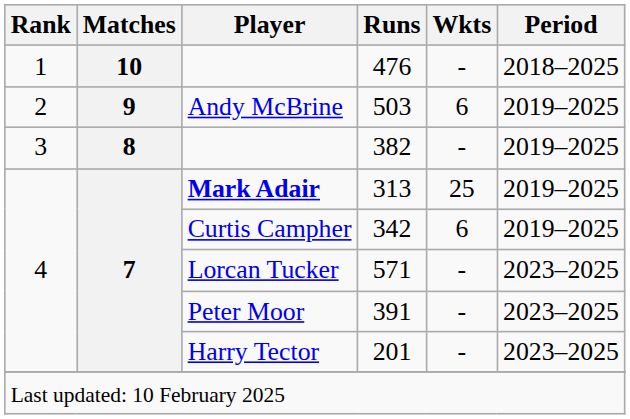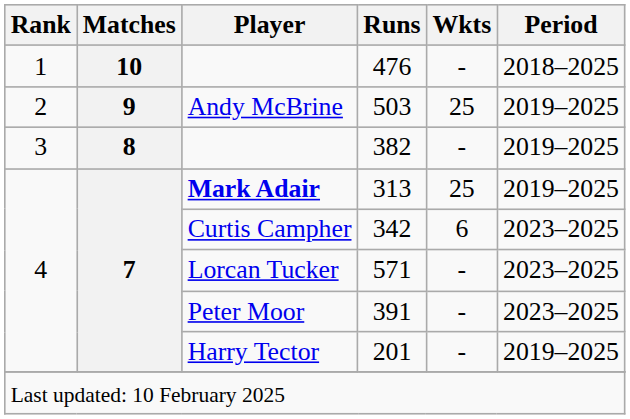503 | Wkts: 6 -> 25
342 | Period: 2019–2025 -> 2023–2025
201 | Period: 2023–2025 -> 2019–2025
